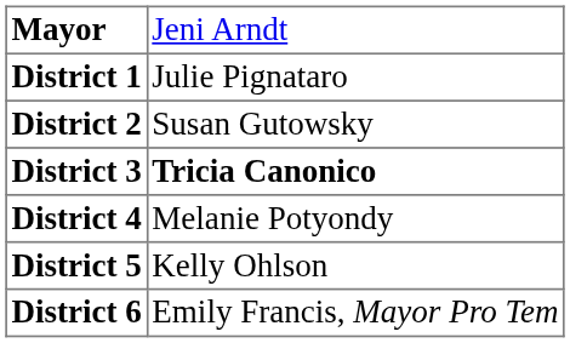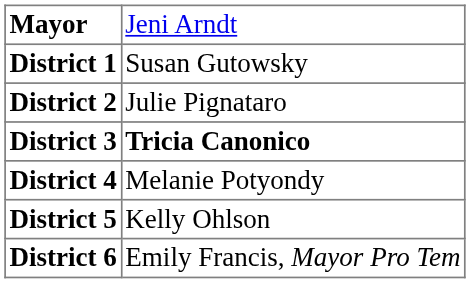District 1 | column 2: Julie Pignataro -> Susan Gutowsky
District 2 | column 2: Susan Gutowsky -> Julie Pignataro
